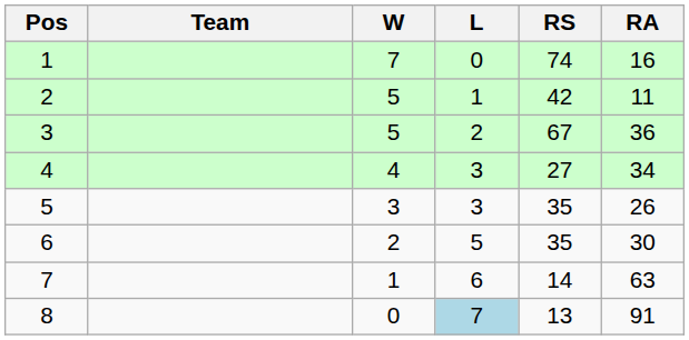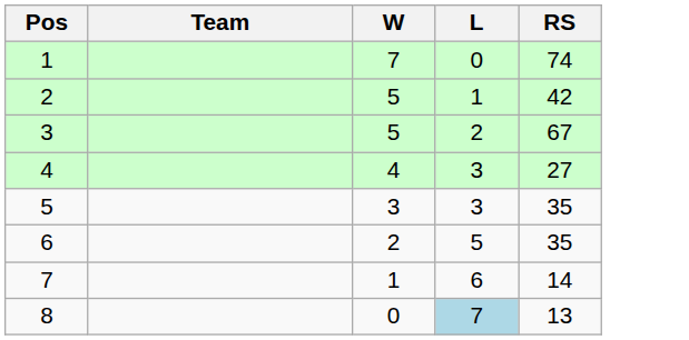- column: RA | 16 | 11 | 36 | 34 | 26 | 30 | 63 | 91
